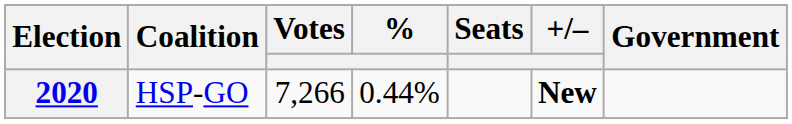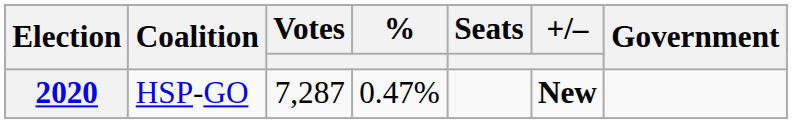2020 | Votes: 7,266 -> 7,287
2020 | %: 0.44% -> 0.47%
